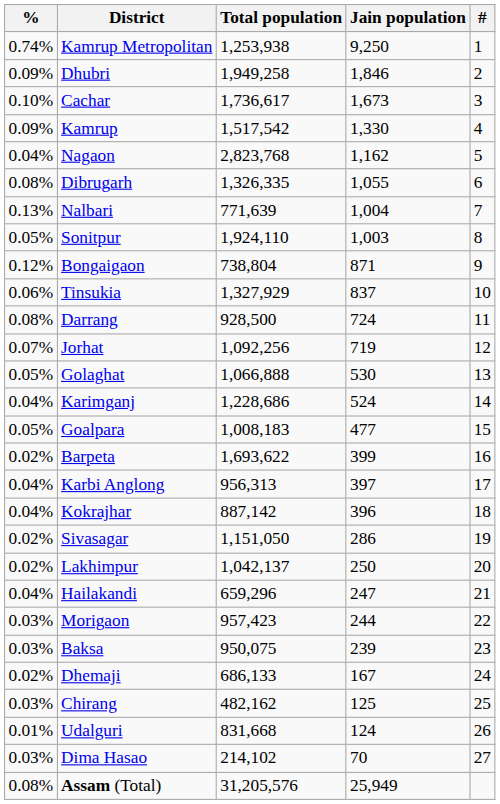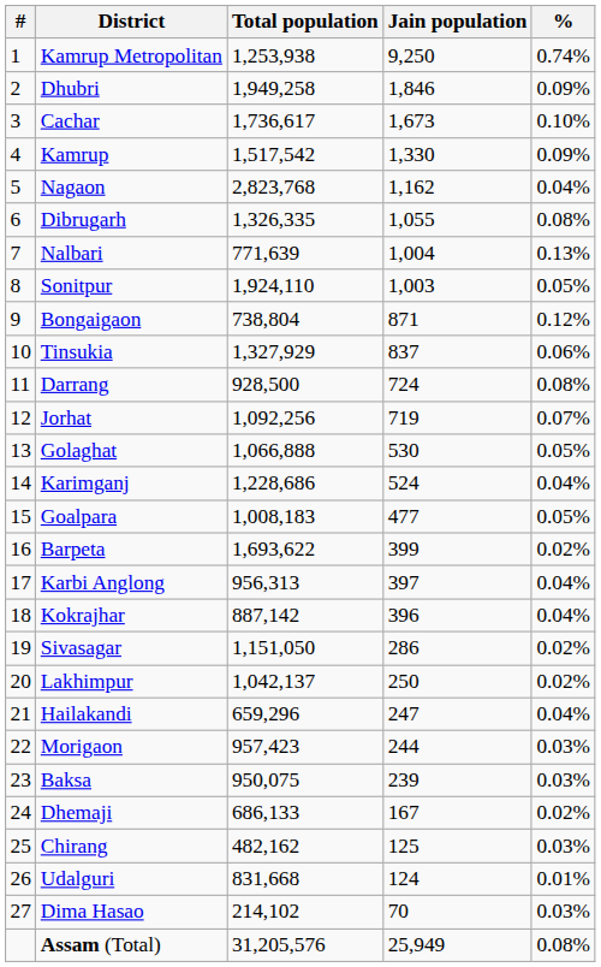columns swapped: # <-> %
